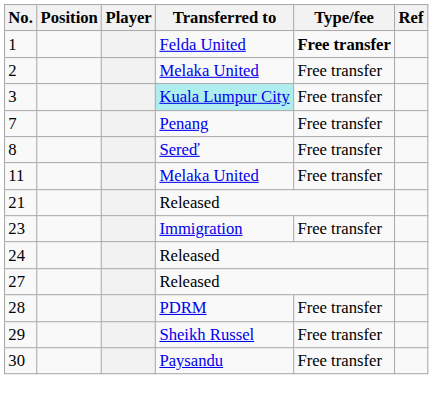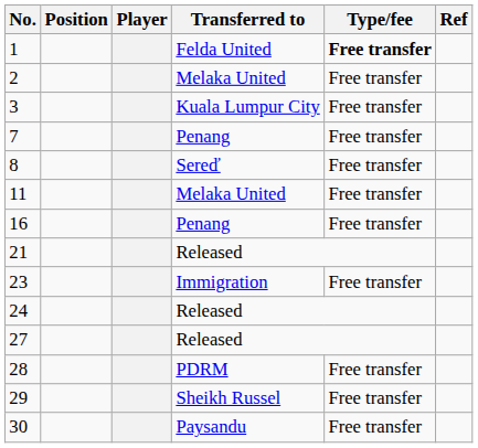3 | Transferred to: paleturquoise background -> no background
+ row: 16 | Penang | Free transfer
